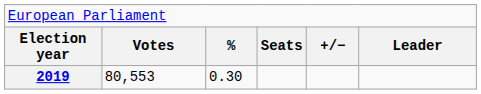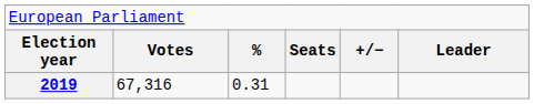2019 | column 2: 80,553 -> 67,316
2019 | column 3: 0.30 -> 0.31
